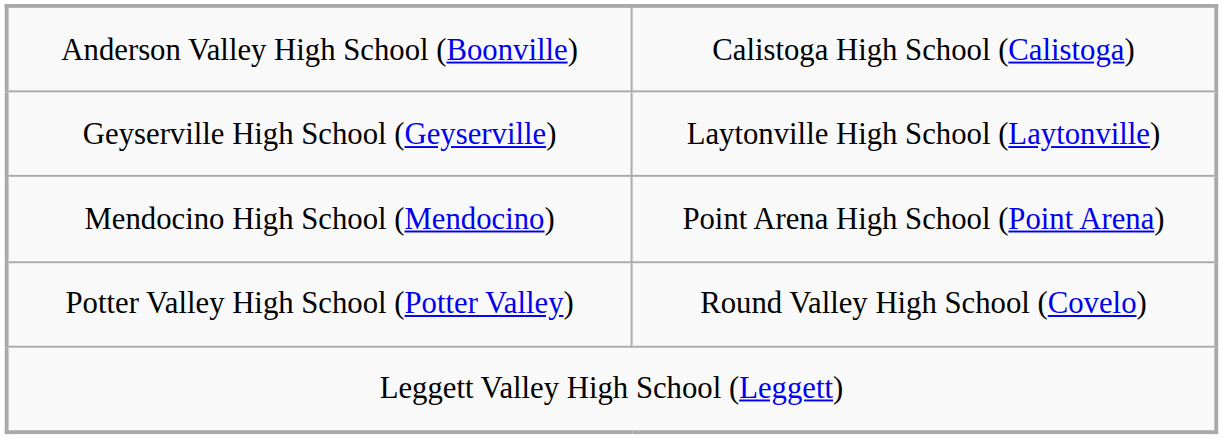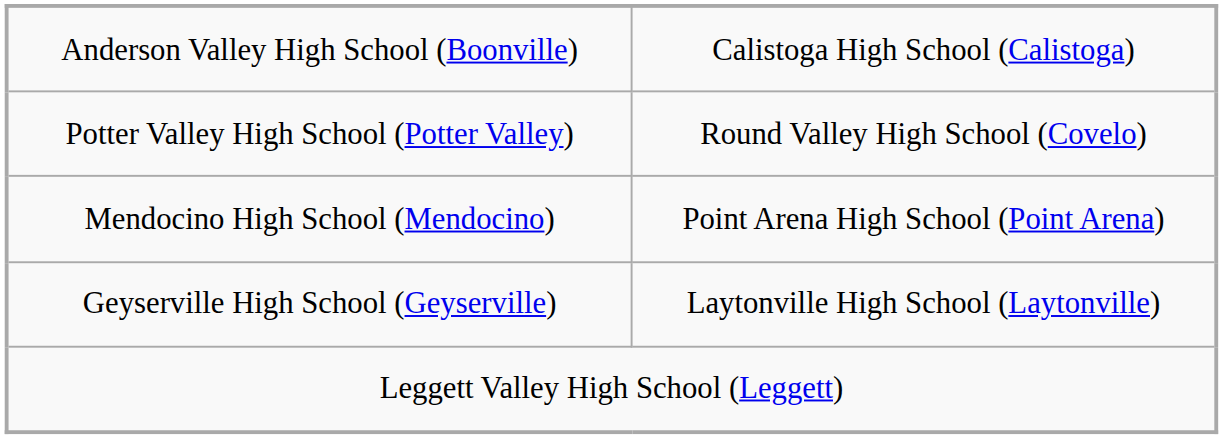rows swapped: Geyserville High School (Geyserville) <-> Potter Valley High School (Potter Valley)
